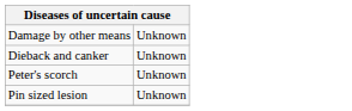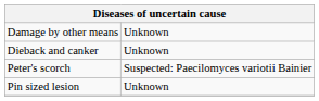Peter's scorch | column 2: Unknown -> Suspected: Paecilomyces variotii Bainier
